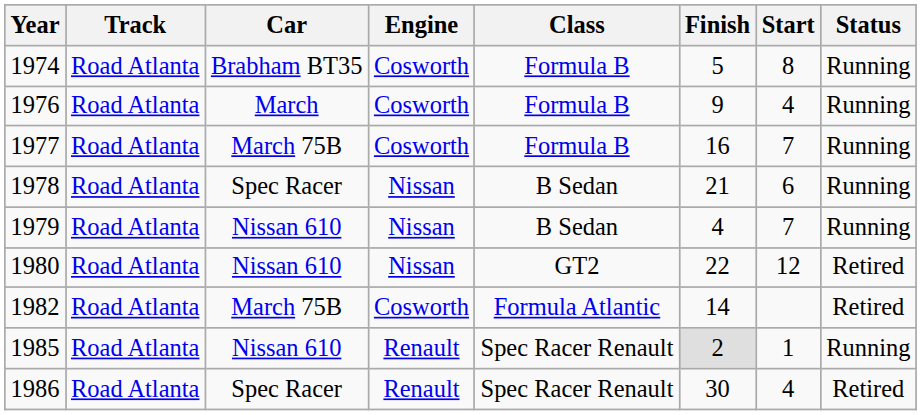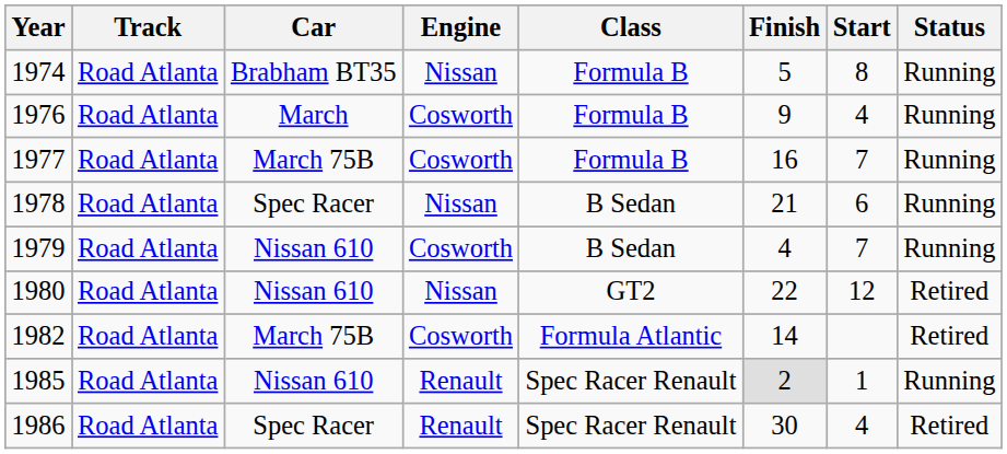1974 | Engine: Cosworth -> Nissan
1979 | Engine: Nissan -> Cosworth
